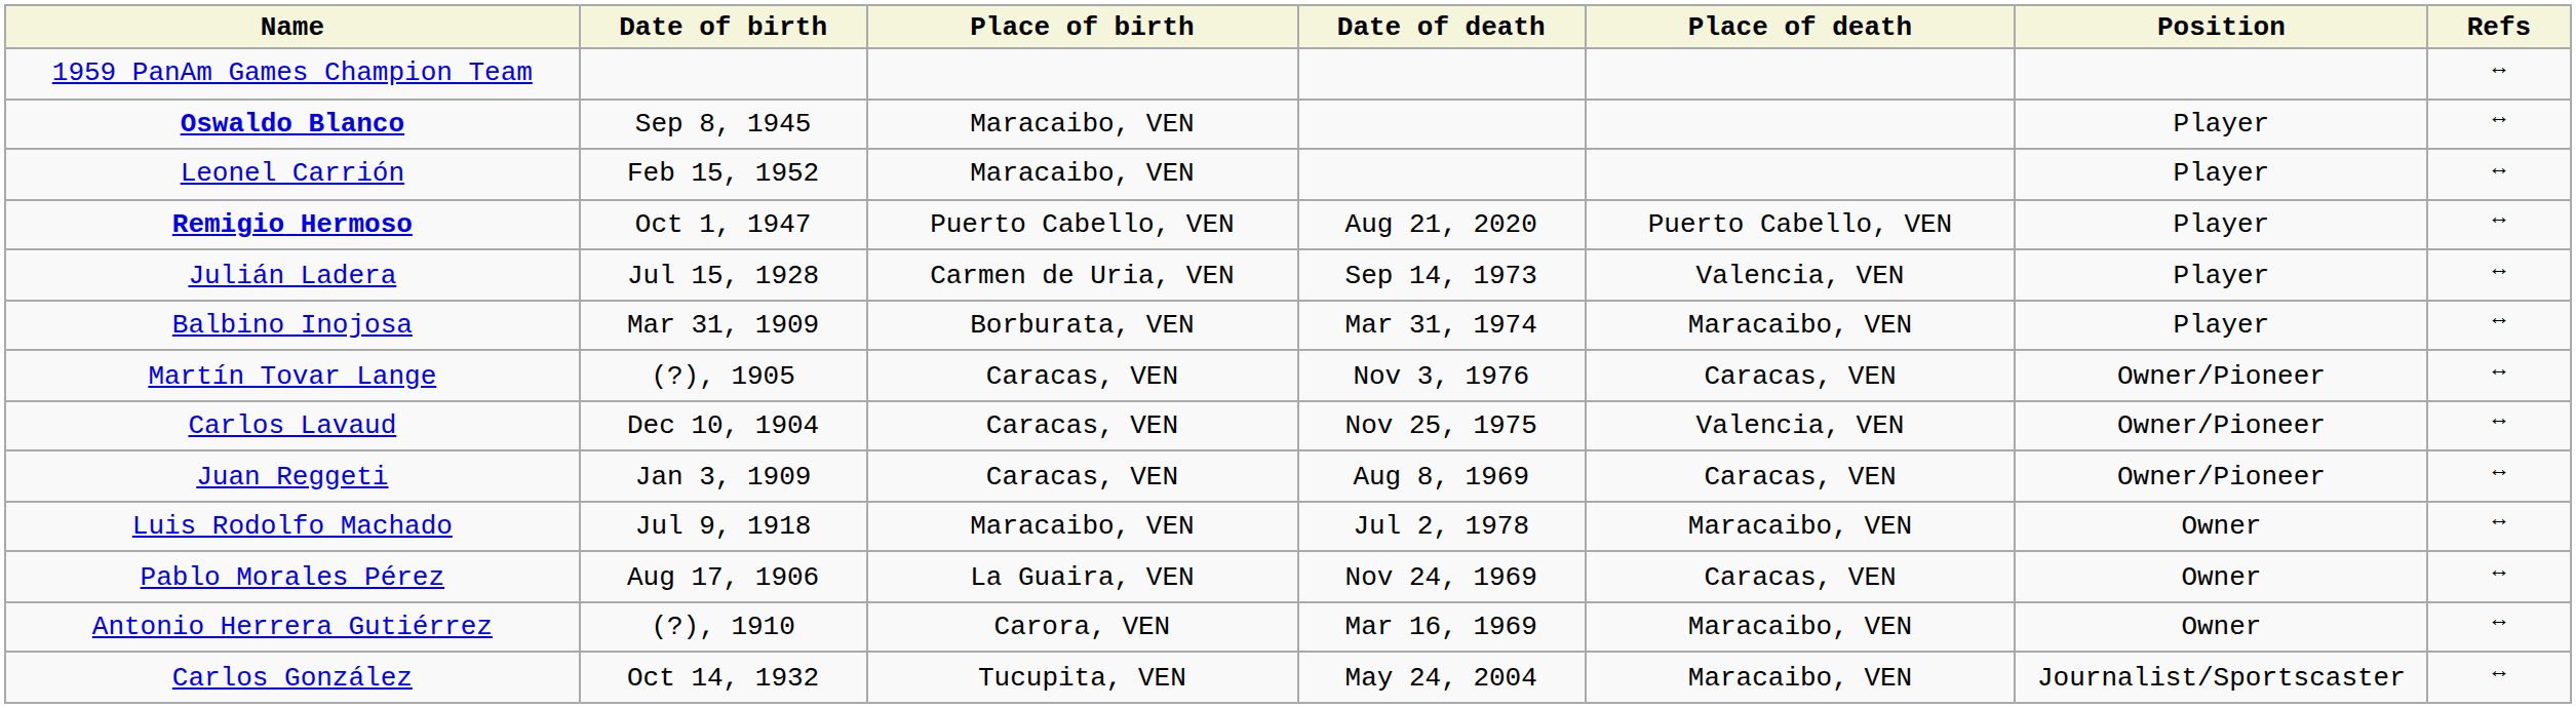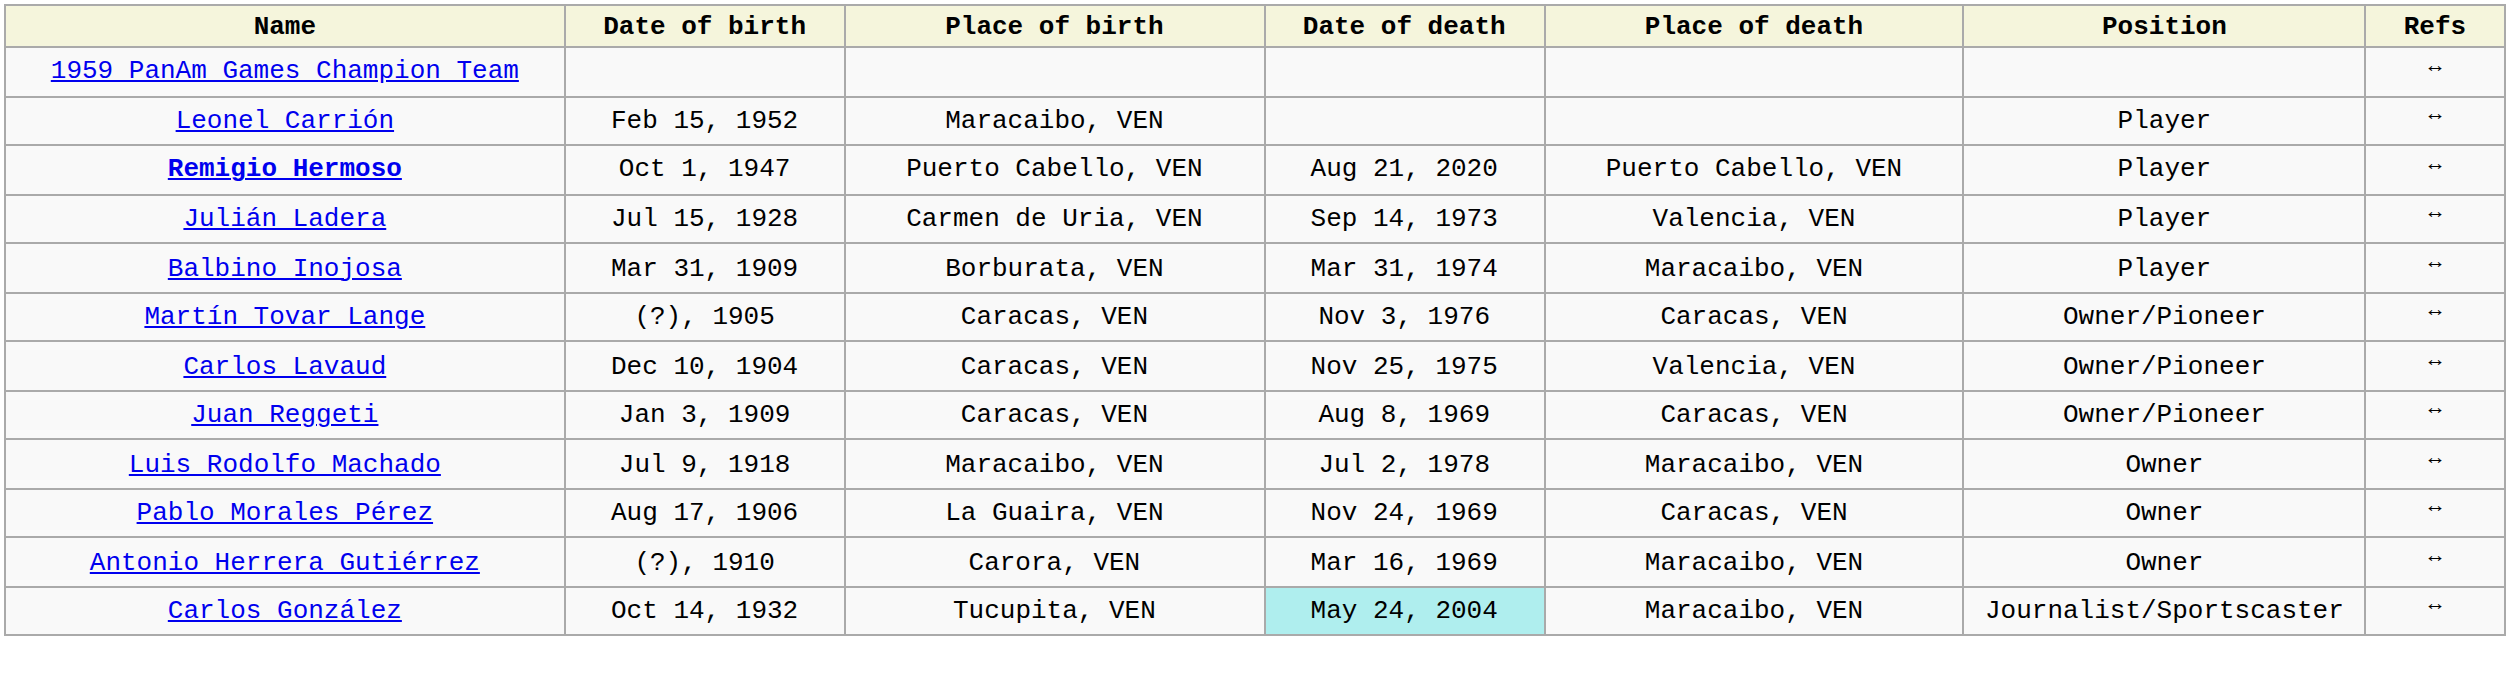- row: Oswaldo Blanco | Sep 8, 1945 | Maracaibo, VEN | Player | ↔
Carlos González | Date of death: no background -> paleturquoise background
